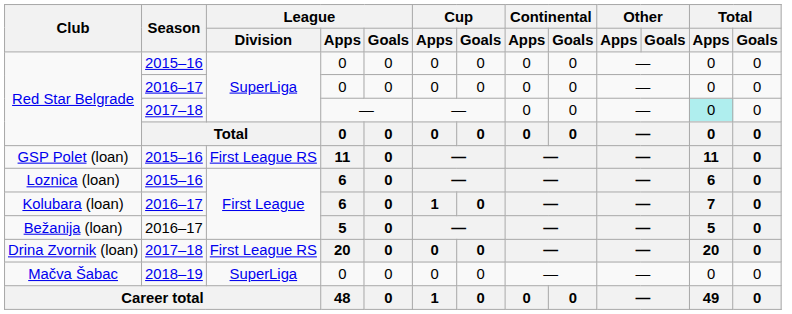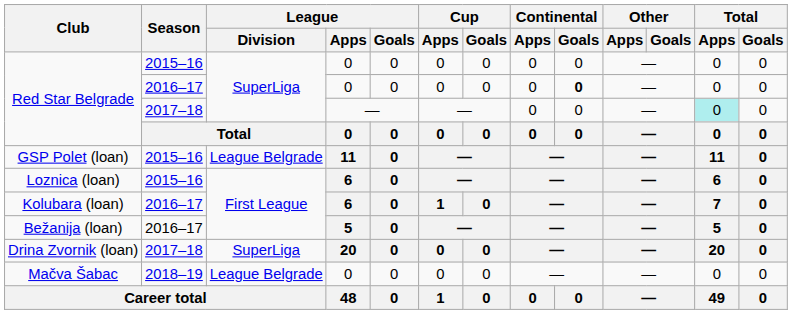Red Star Belgrade / 2016–17 | Continental / Goals: normal -> bold
GSP Polet (loan) | League / Division: First League RS -> League Belgrade
Drina Zvornik (loan) | League / Division: First League RS -> SuperLiga
Mačva Šabac | League / Division: SuperLiga -> League Belgrade
